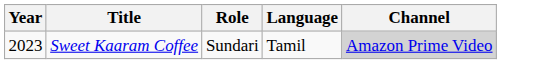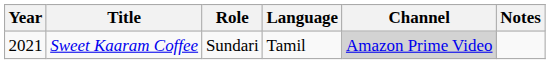+ column: Notes
Sweet Kaaram Coffee | Year: 2023 -> 2021
